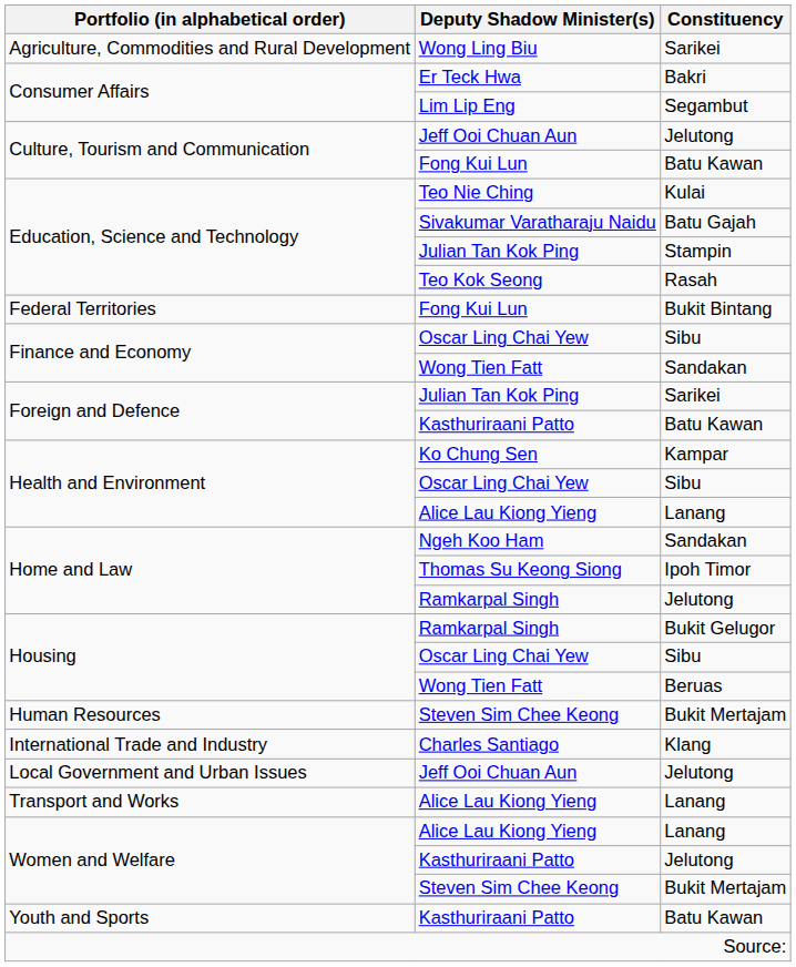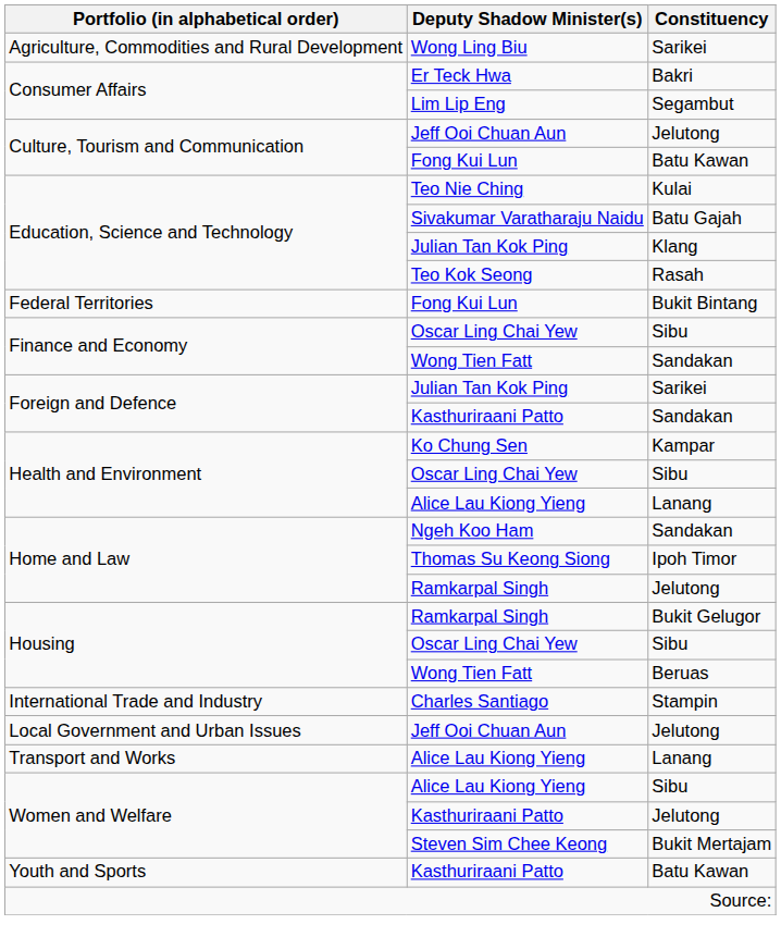Education, Science and Technology / Julian Tan Kok Ping | Constituency: Stampin -> Klang
Foreign and Defence / Kasthuriraani Patto | Constituency: Batu Kawan -> Sandakan
- row: Human Resources | Steven Sim Chee Keong | Bukit Mertajam
Charles Santiago | Constituency: Klang -> Stampin
Women and Welfare / Alice Lau Kiong Yieng | Constituency: Lanang -> Sibu
